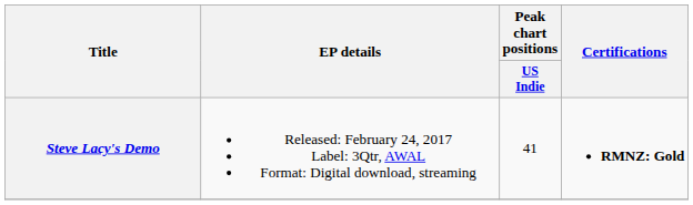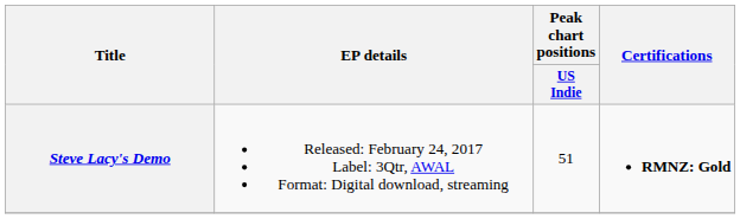Steve Lacy's Demo | Peak chart positions / US Indie: 41 -> 51
